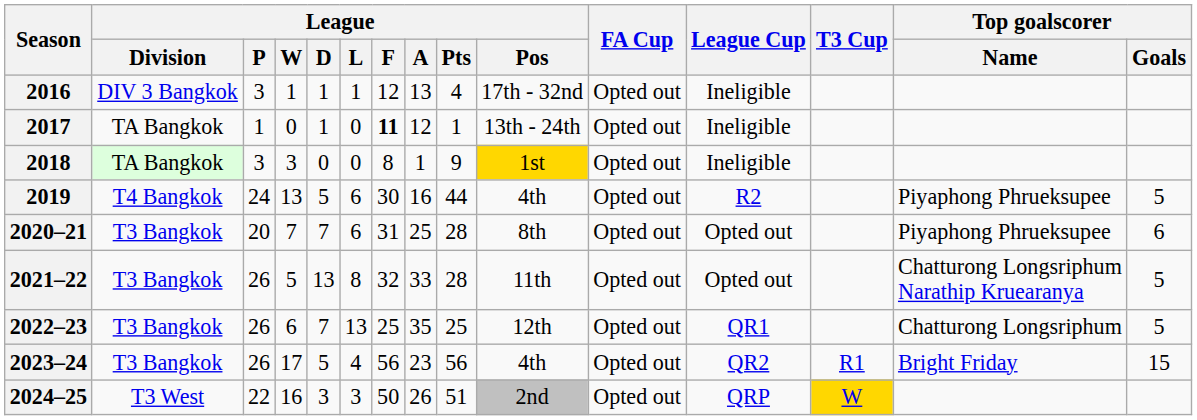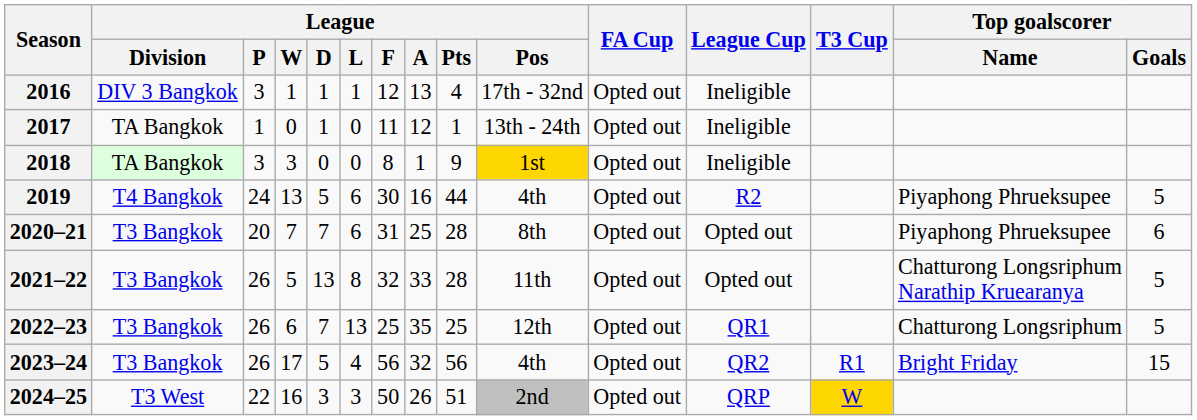2017 | League / F: bold -> normal
2023–24 | League / A: 23 -> 32
